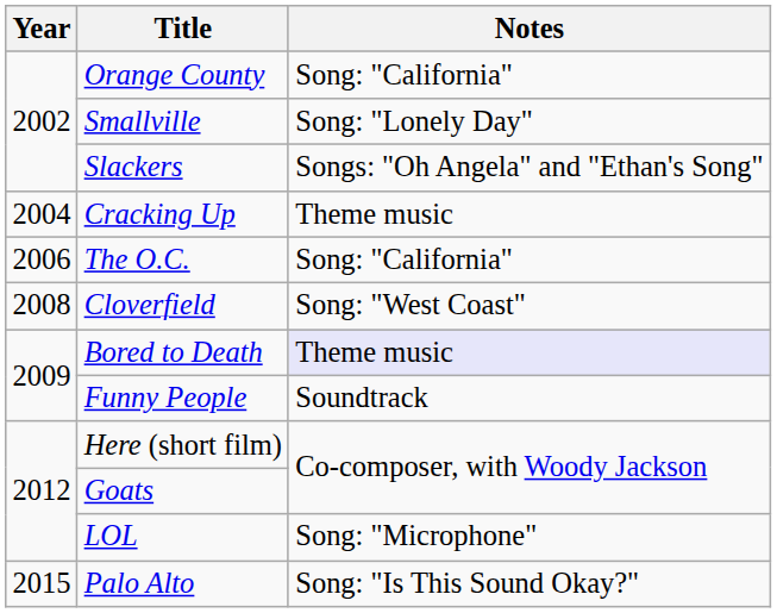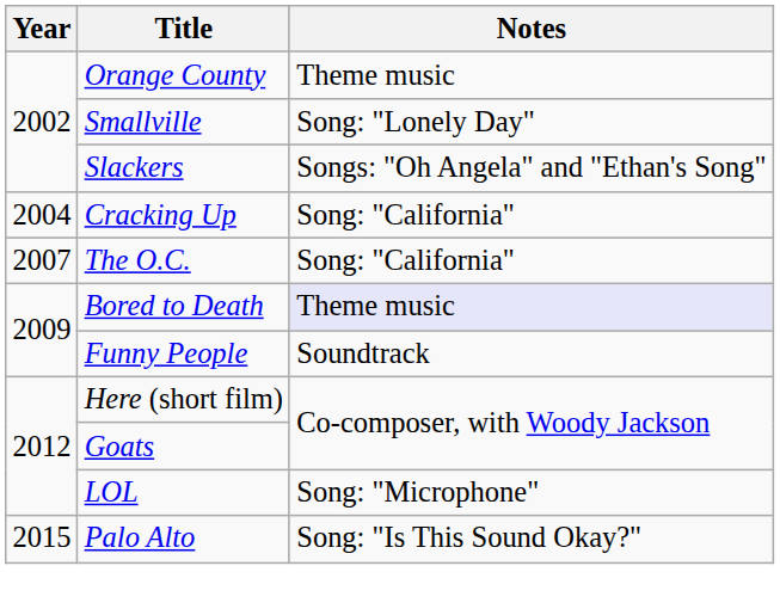Orange County | Notes: Song: "California" -> Theme music
Cracking Up | Notes: Theme music -> Song: "California"
The O.C. | Year: 2006 -> 2007
- row: 2008 | Cloverfield | Song: "West Coast"
